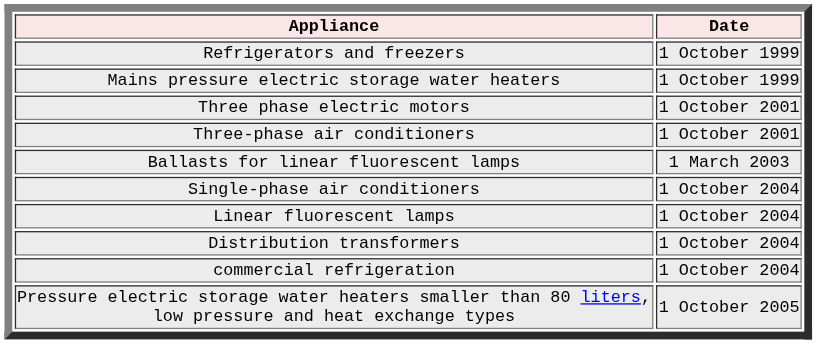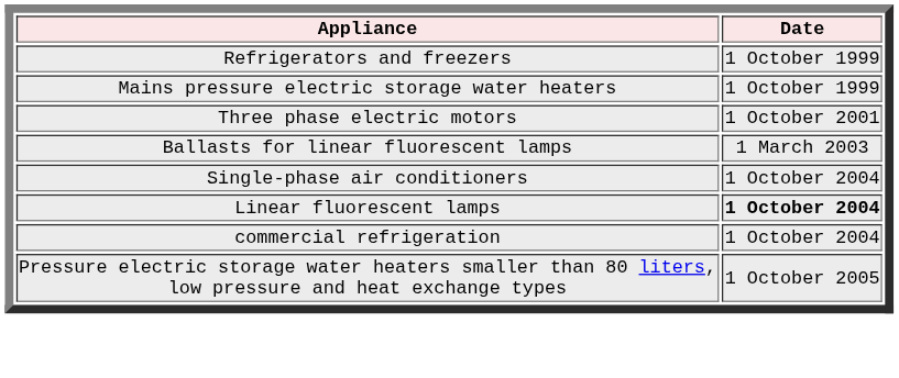- row: Three-phase air conditioners | 1 October 2001
Linear fluorescent lamps | Date: normal -> bold
- row: Distribution transformers | 1 October 2004
